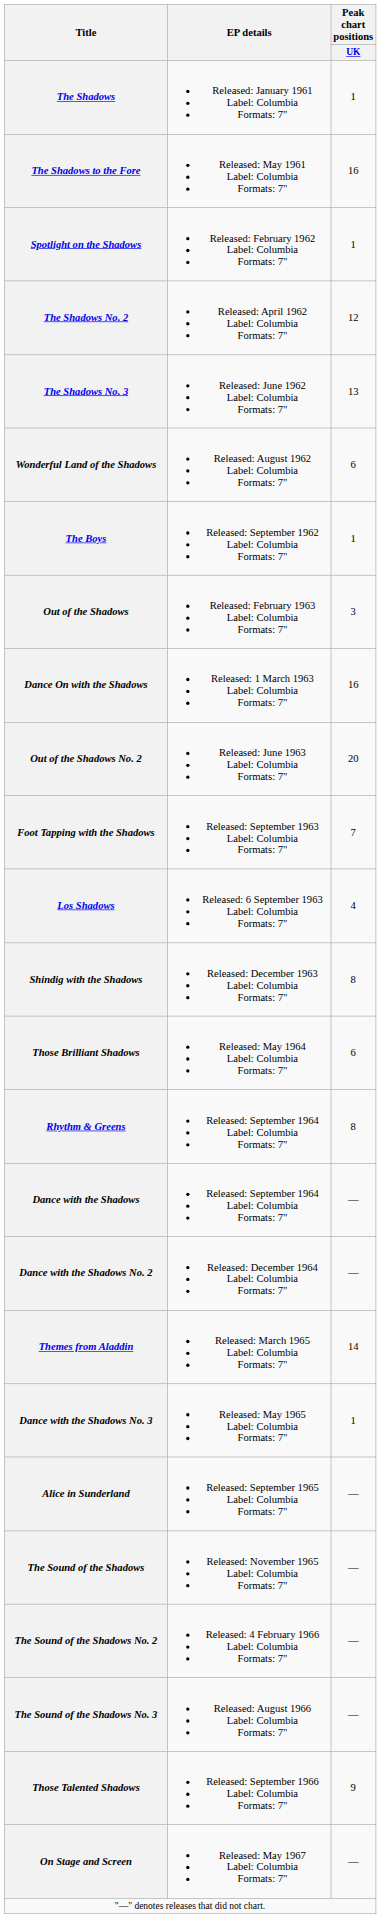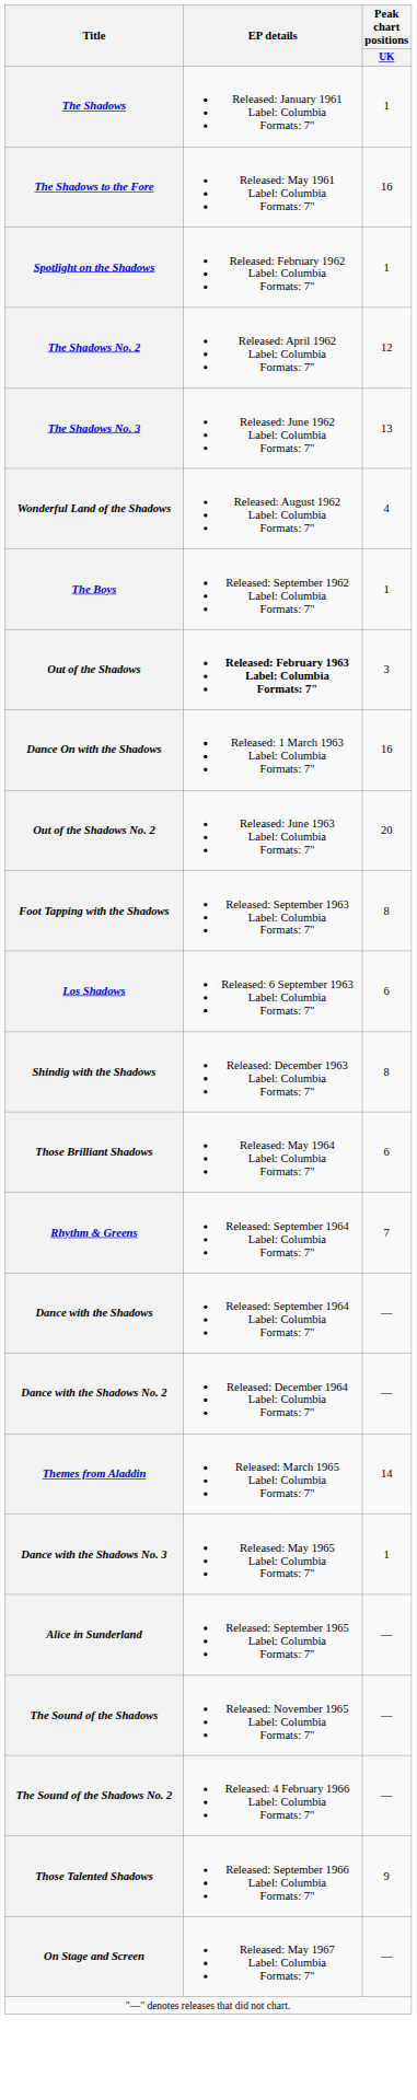Wonderful Land of the Shadows | Peak chart positions / UK: 6 -> 4
Out of the Shadows | EP details: normal -> bold
Foot Tapping with the Shadows | Peak chart positions / UK: 7 -> 8
Los Shadows | Peak chart positions / UK: 4 -> 6
Rhythm & Greens | Peak chart positions / UK: 8 -> 7
- row: The Sound of the Shadows No. 3 | Released: August 1966 Label: Columbia Formats: 7" | —
